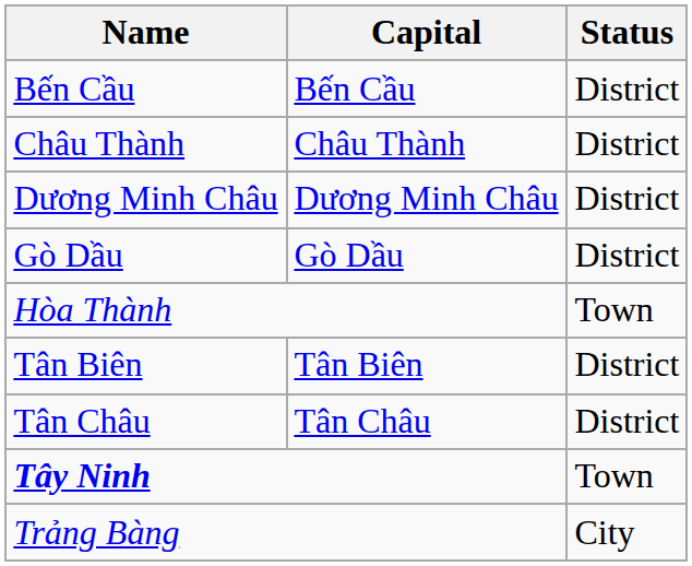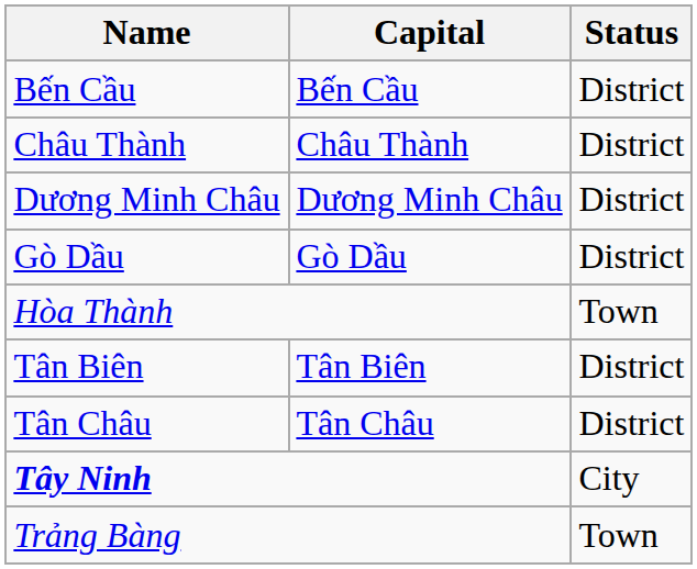Tây Ninh | Status: Town -> City
Trảng Bàng | Status: City -> Town
